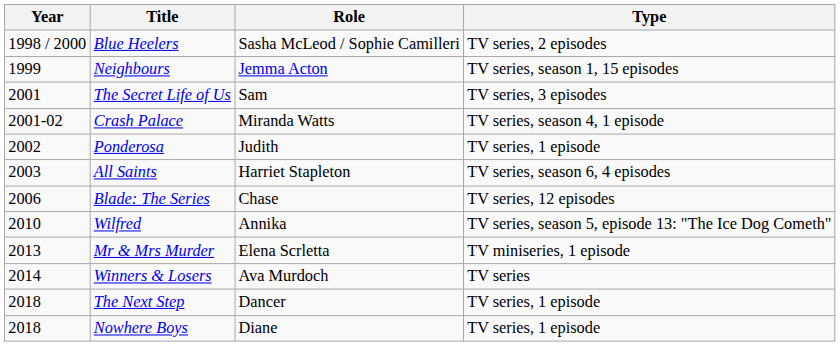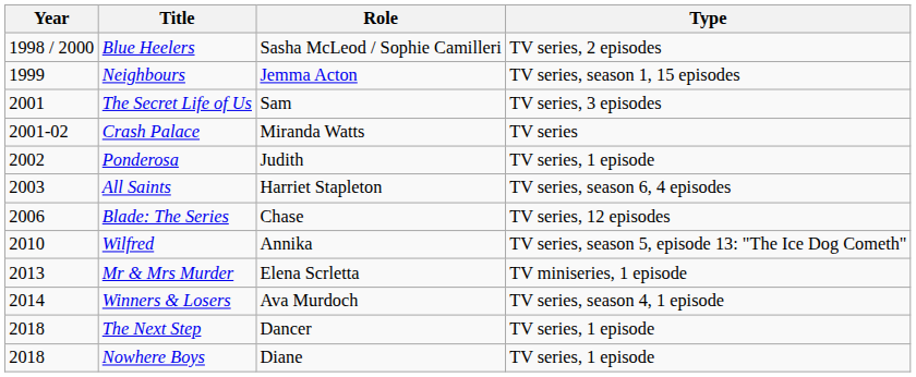Crash Palace | Type: TV series, season 4, 1 episode -> TV series
Winners & Losers | Type: TV series -> TV series, season 4, 1 episode
